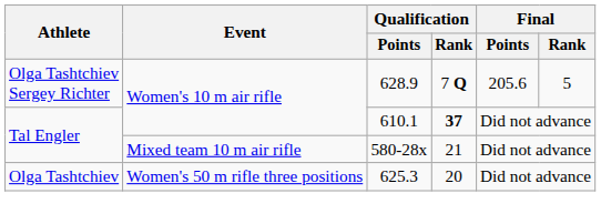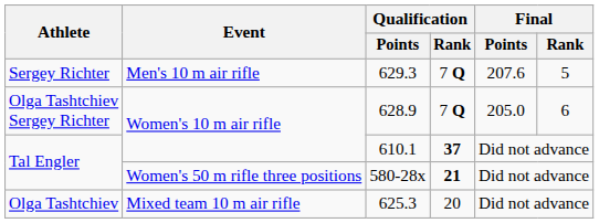+ row: Sergey Richter | Men's 10 m air rifle | 629.3 | 7 Q | 207.6 | 5
628.9 | Final / Points: 205.6 -> 205.0
628.9 | Final / Rank: 5 -> 6
580-28x | Event: Mixed team 10 m air rifle -> Women's 50 m rifle three positions
580-28x | Qualification / Rank: normal -> bold
625.3 | Event: Women's 50 m rifle three positions -> Mixed team 10 m air rifle
